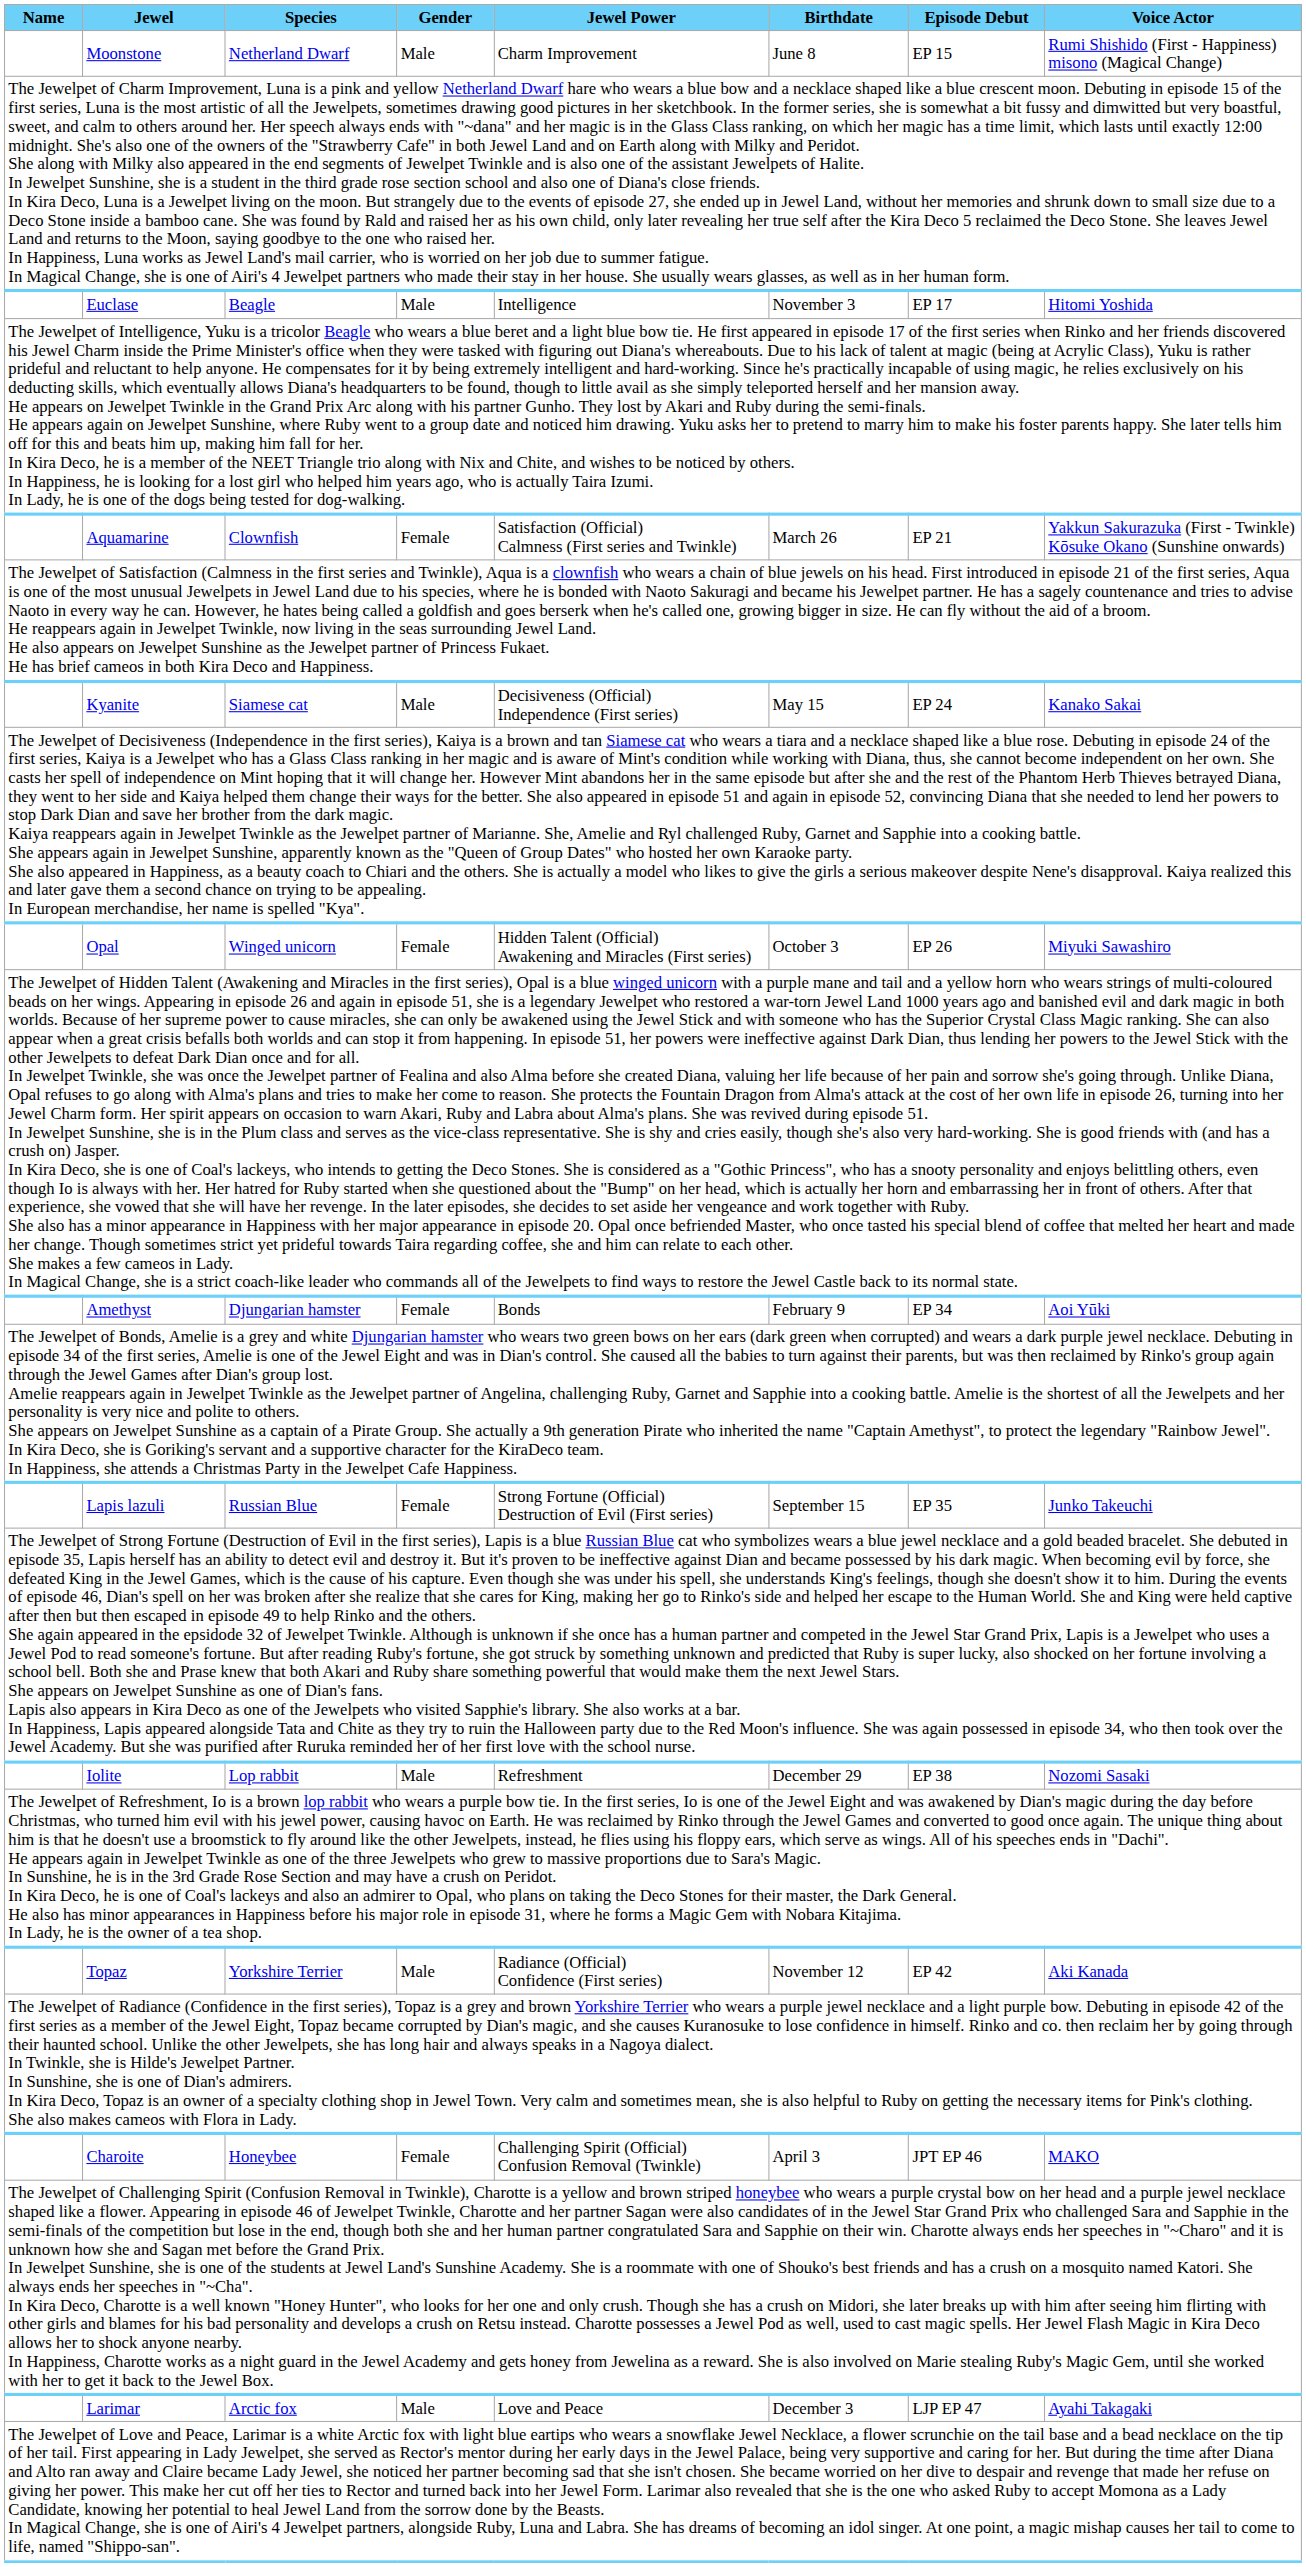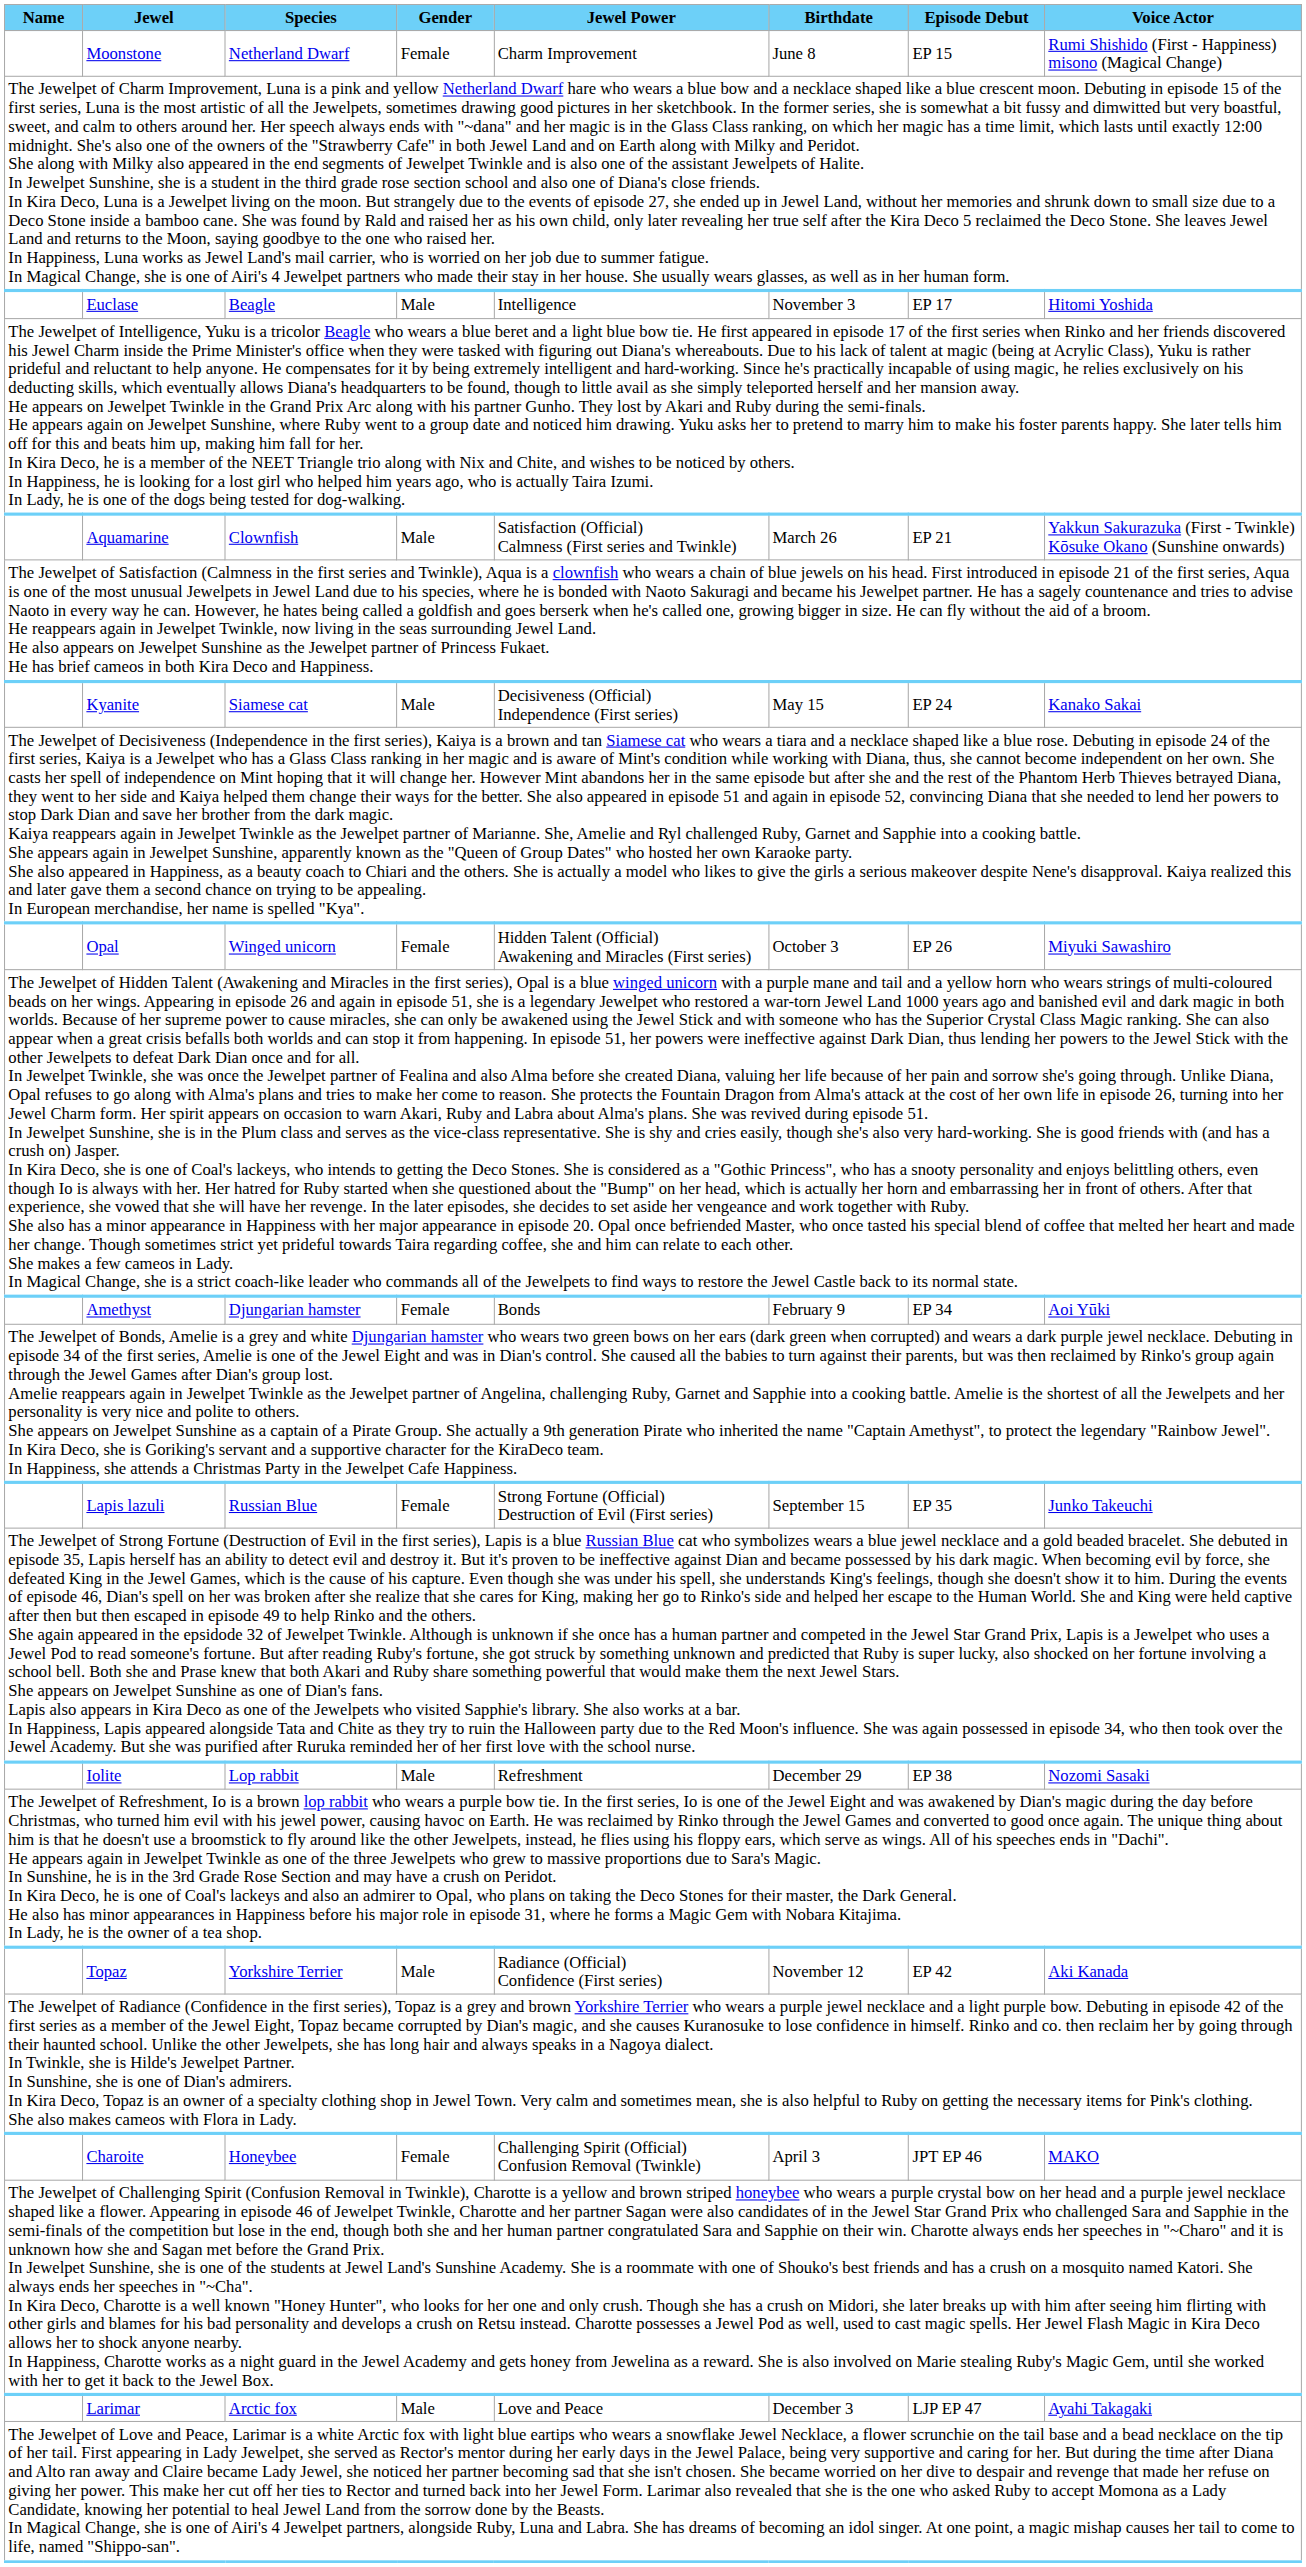Moonstone | Gender: Male -> Female
Aquamarine | Gender: Female -> Male
